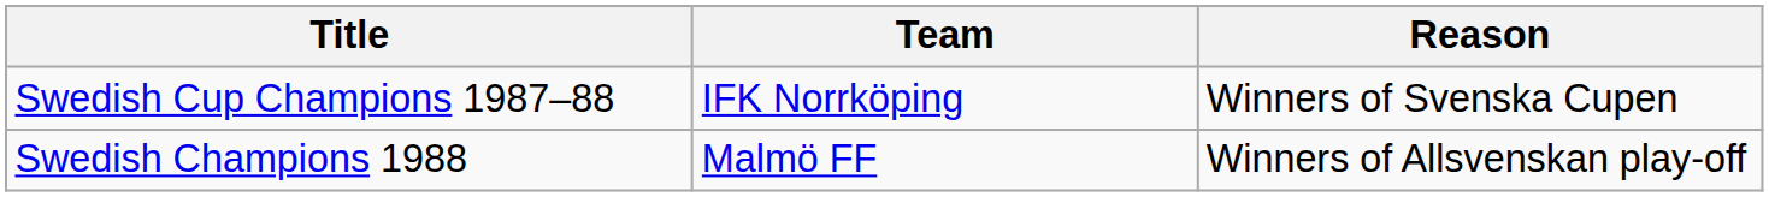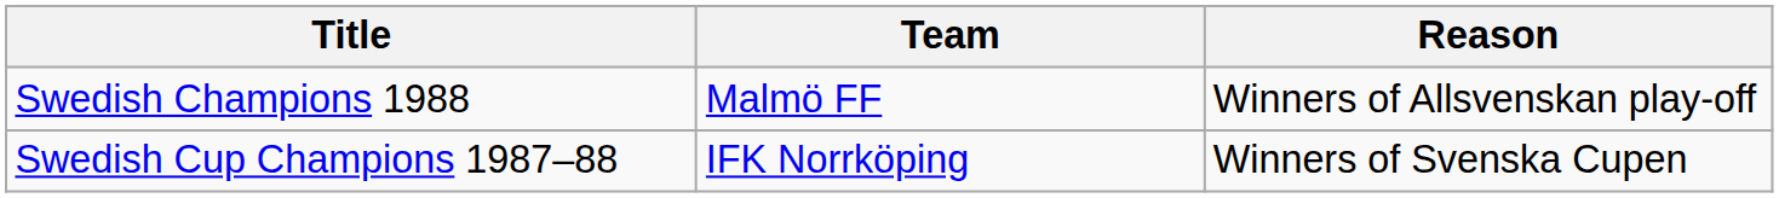rows swapped: Swedish Champions 1988 <-> Swedish Cup Champions 1987–88
